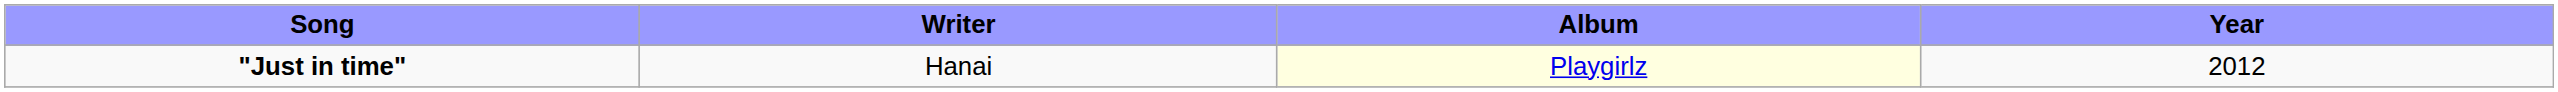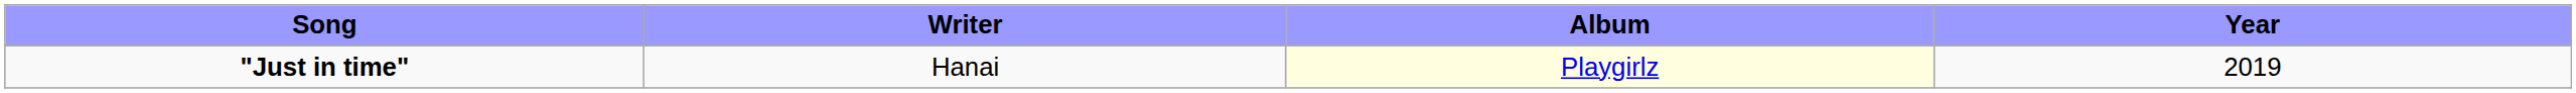"Just in time" | Year: 2012 -> 2019
